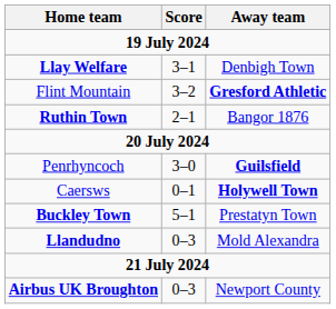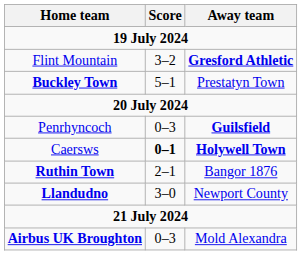- row: Llay Welfare | 3–1 | Denbigh Town
rows swapped: Ruthin Town <-> Buckley Town
Penrhyncoch | Score: 3–0 -> 0–3
Caersws | Score: normal -> bold
Llandudno | Score: 0–3 -> 3–0
Llandudno | Away team: Mold Alexandra -> Newport County
Airbus UK Broughton | Away team: Newport County -> Mold Alexandra
